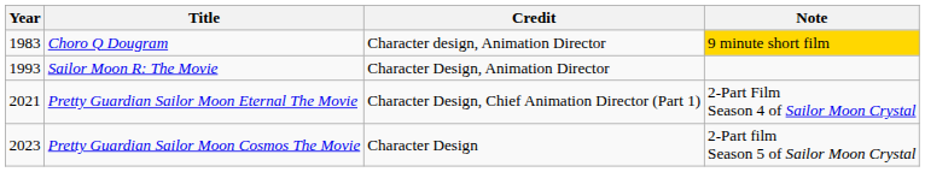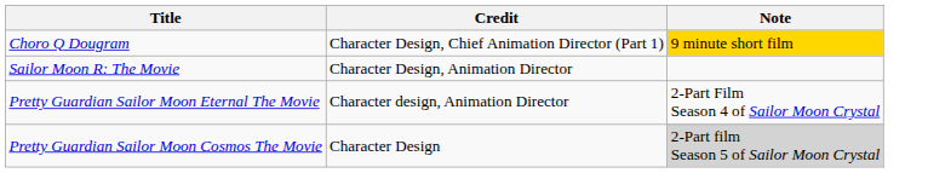- column: Year | 1983 | 1993 | 2021 | 2023
Choro Q Dougram | Credit: Character design, Animation Director -> Character Design, Chief Animation Director (Part 1)
Pretty Guardian Sailor Moon Eternal The Movie | Credit: Character Design, Chief Animation Director (Part 1) -> Character design, Animation Director
Pretty Guardian Sailor Moon Cosmos The Movie | Note: no background -> lightgrey background
